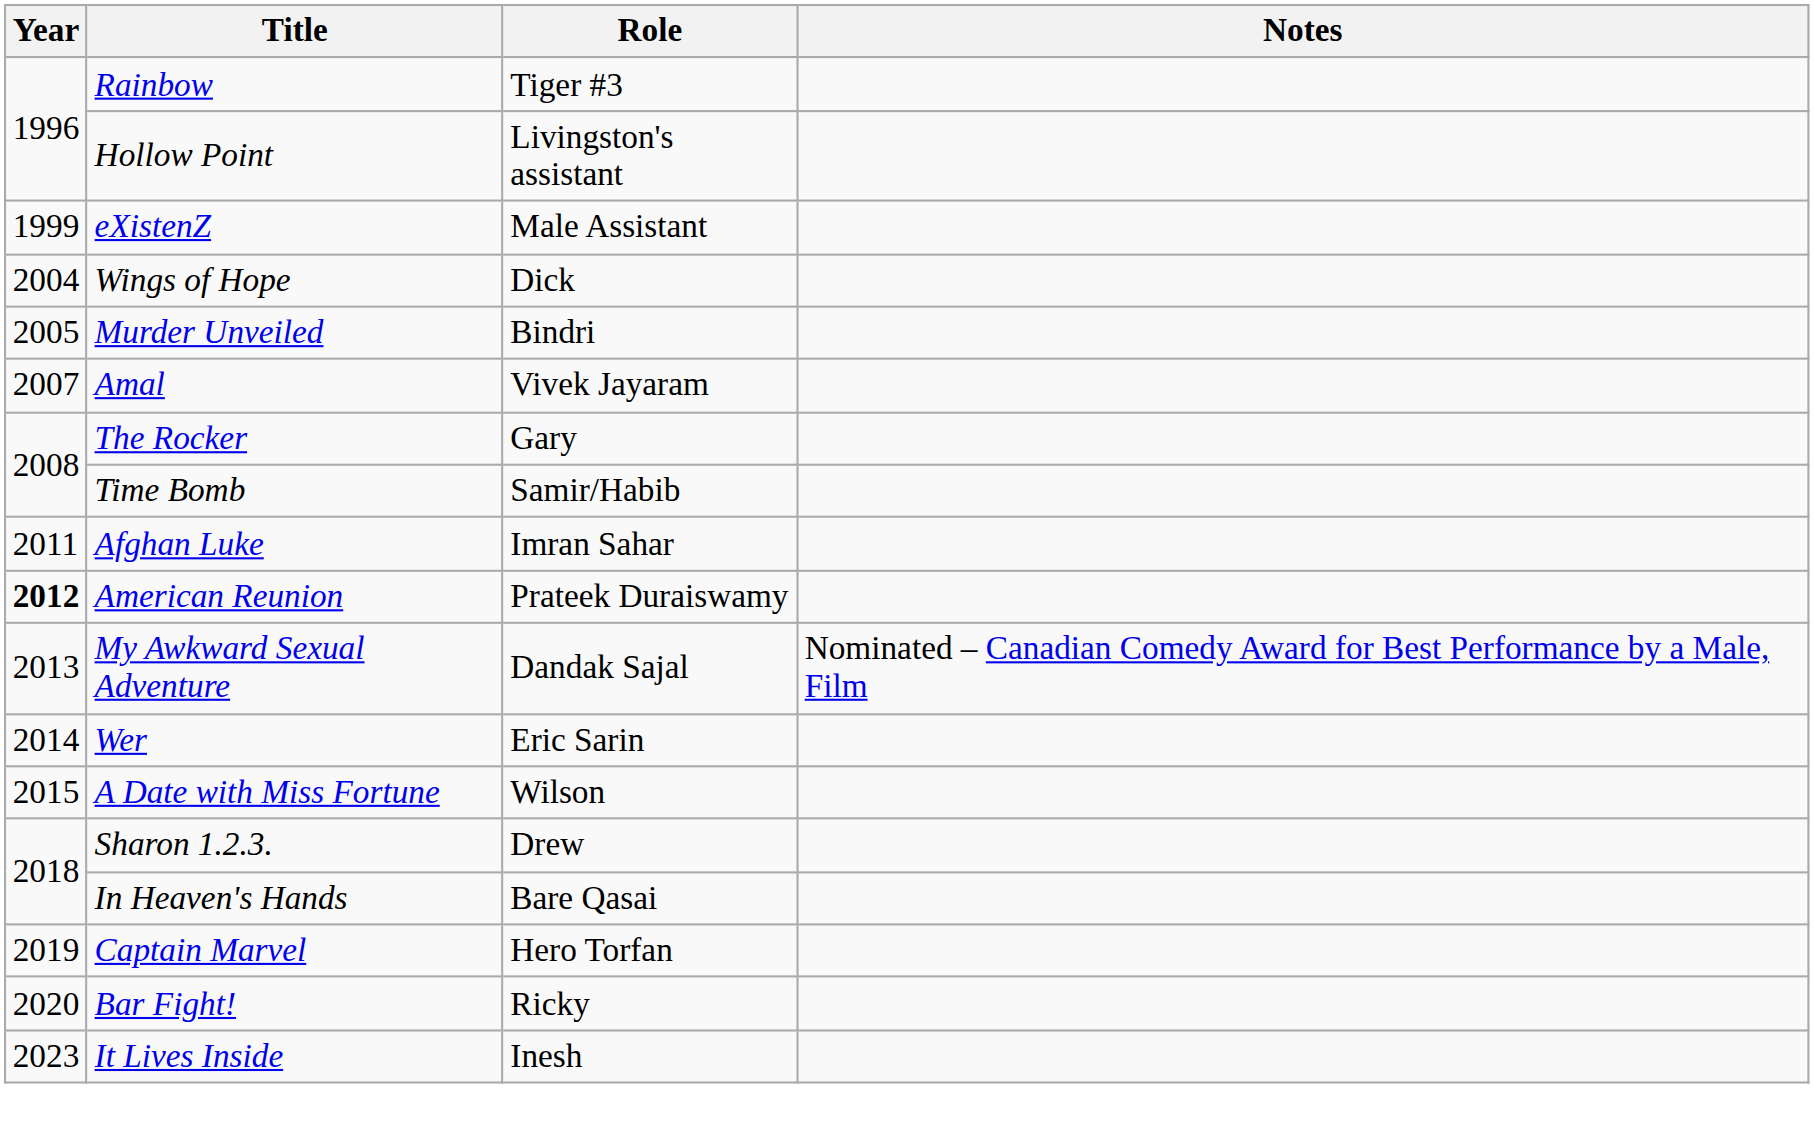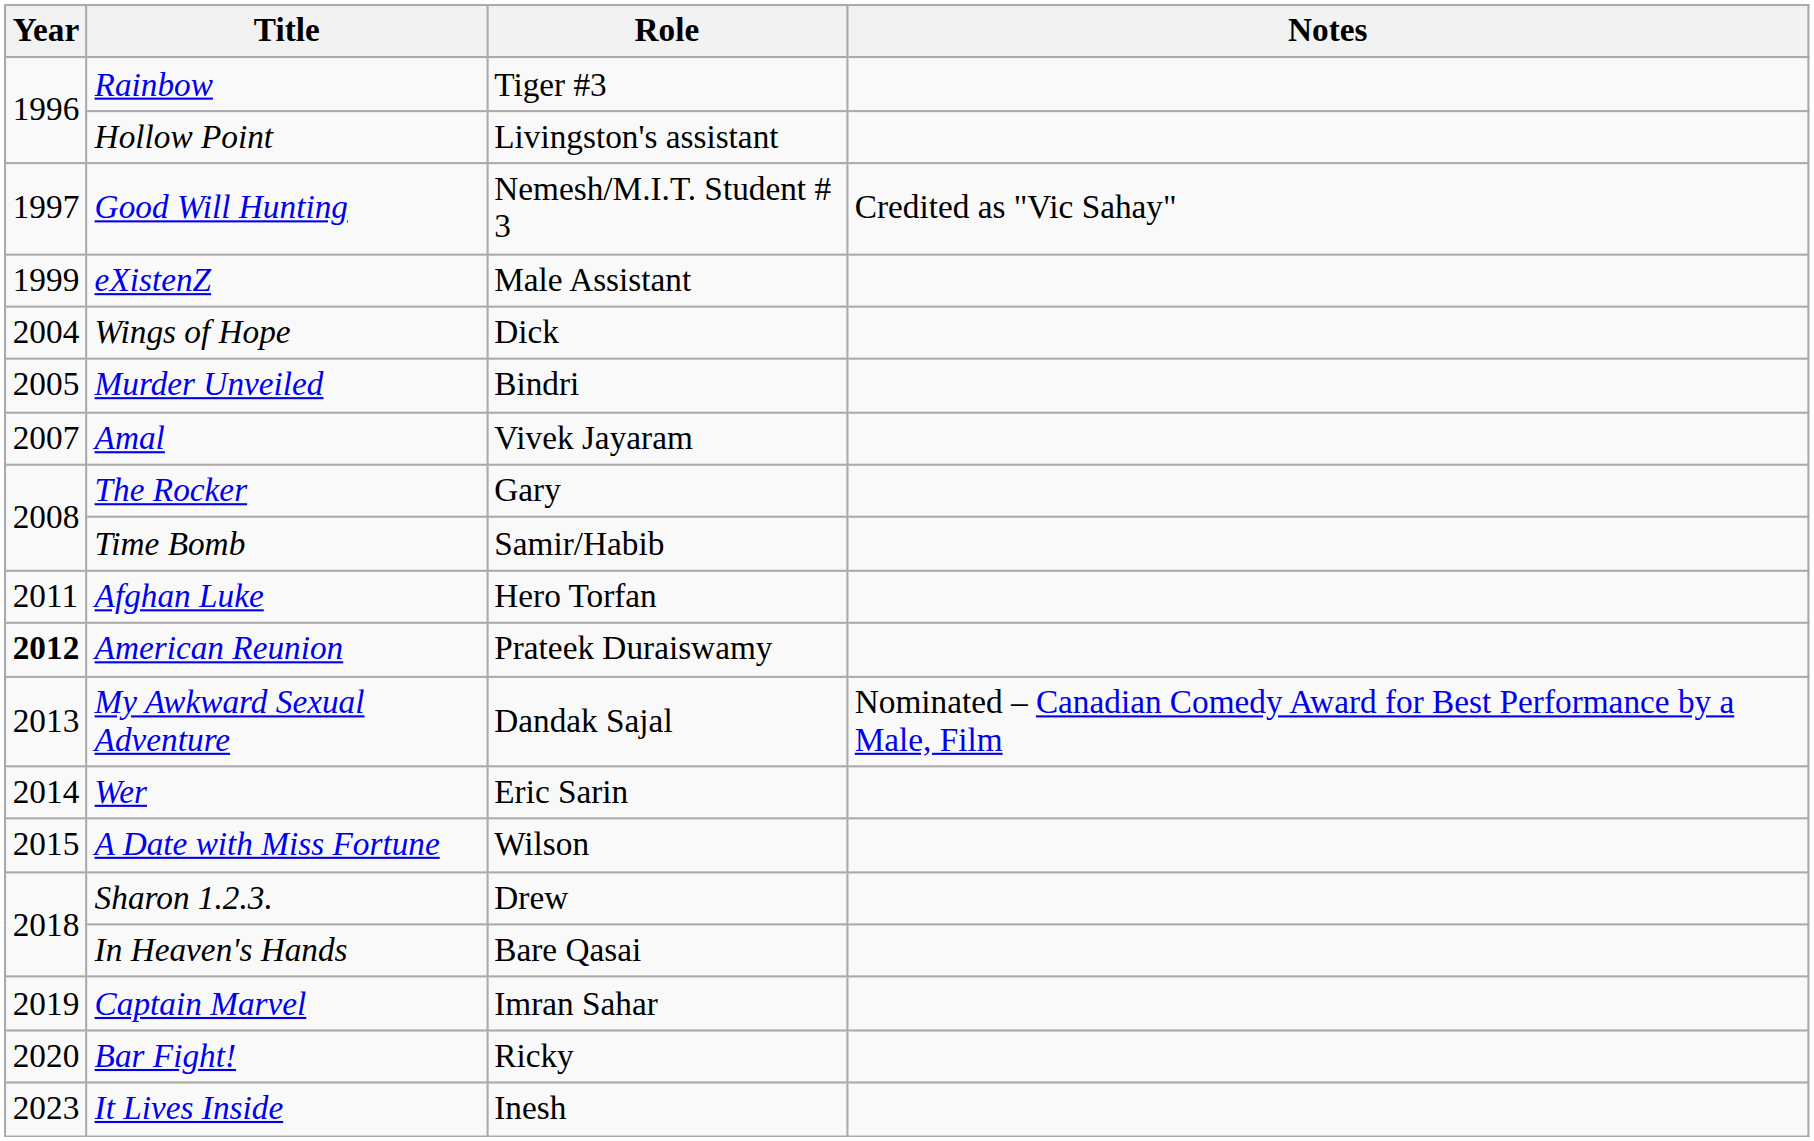+ row: 1997 | Good Will Hunting | Nemesh/M.I.T. Student # 3 | Credited as "Vic Sahay"
Afghan Luke | Role: Imran Sahar -> Hero Torfan
Captain Marvel | Role: Hero Torfan -> Imran Sahar
